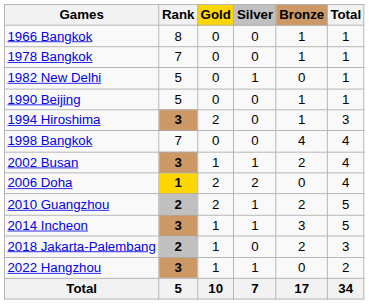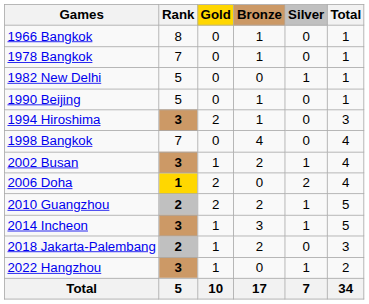columns swapped: Silver <-> Bronze
